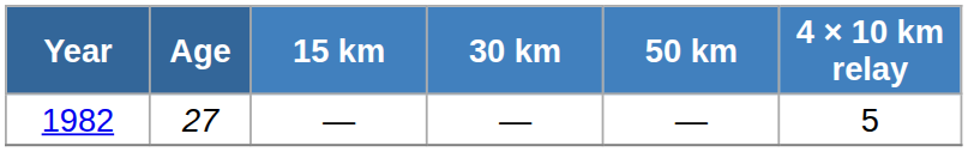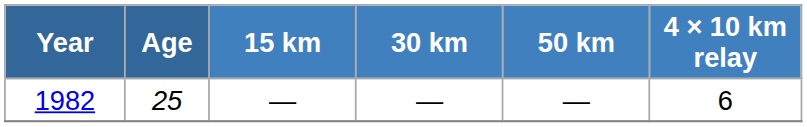1982 | Age: 27 -> 25
1982 | 4 × 10 km relay: 5 -> 6
